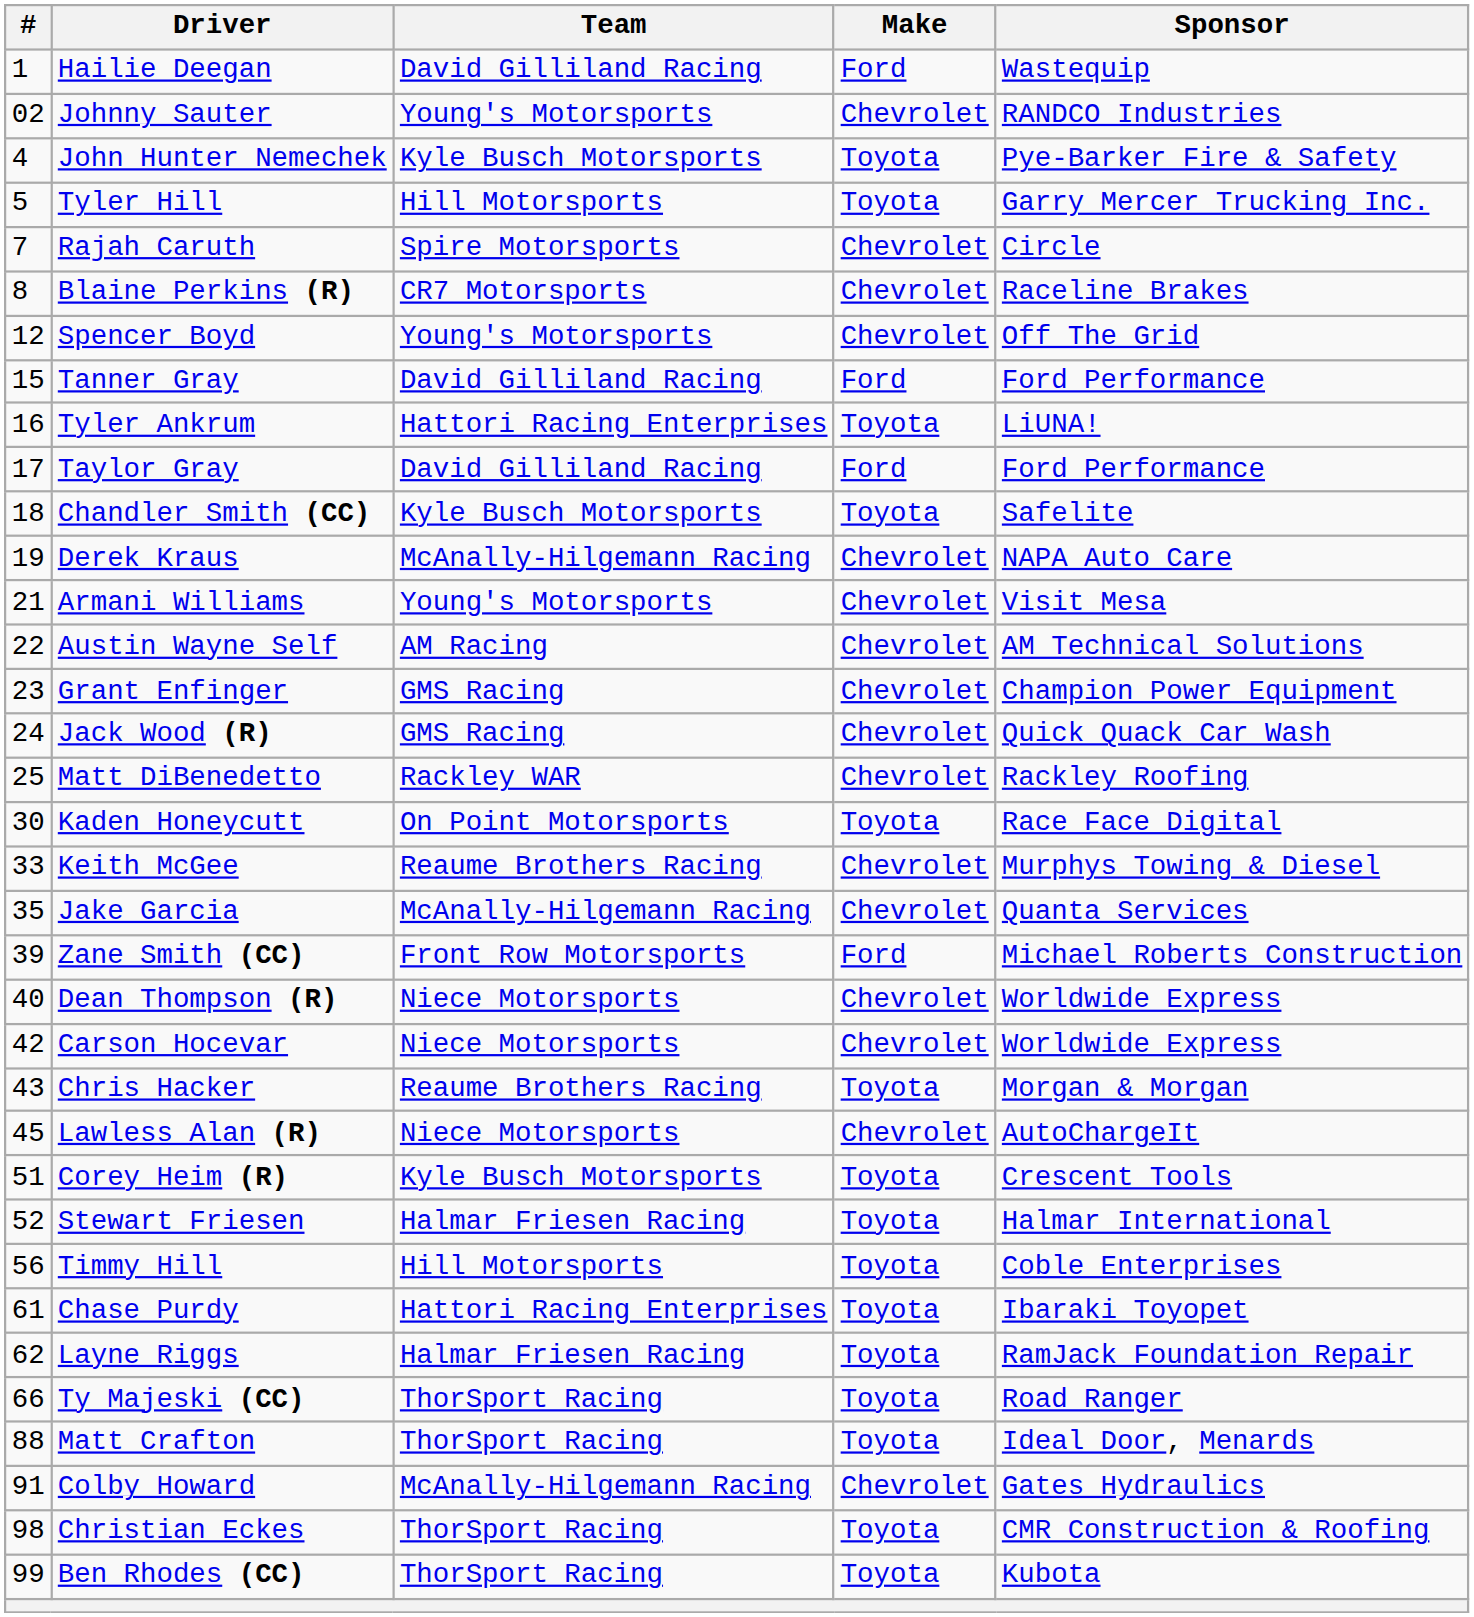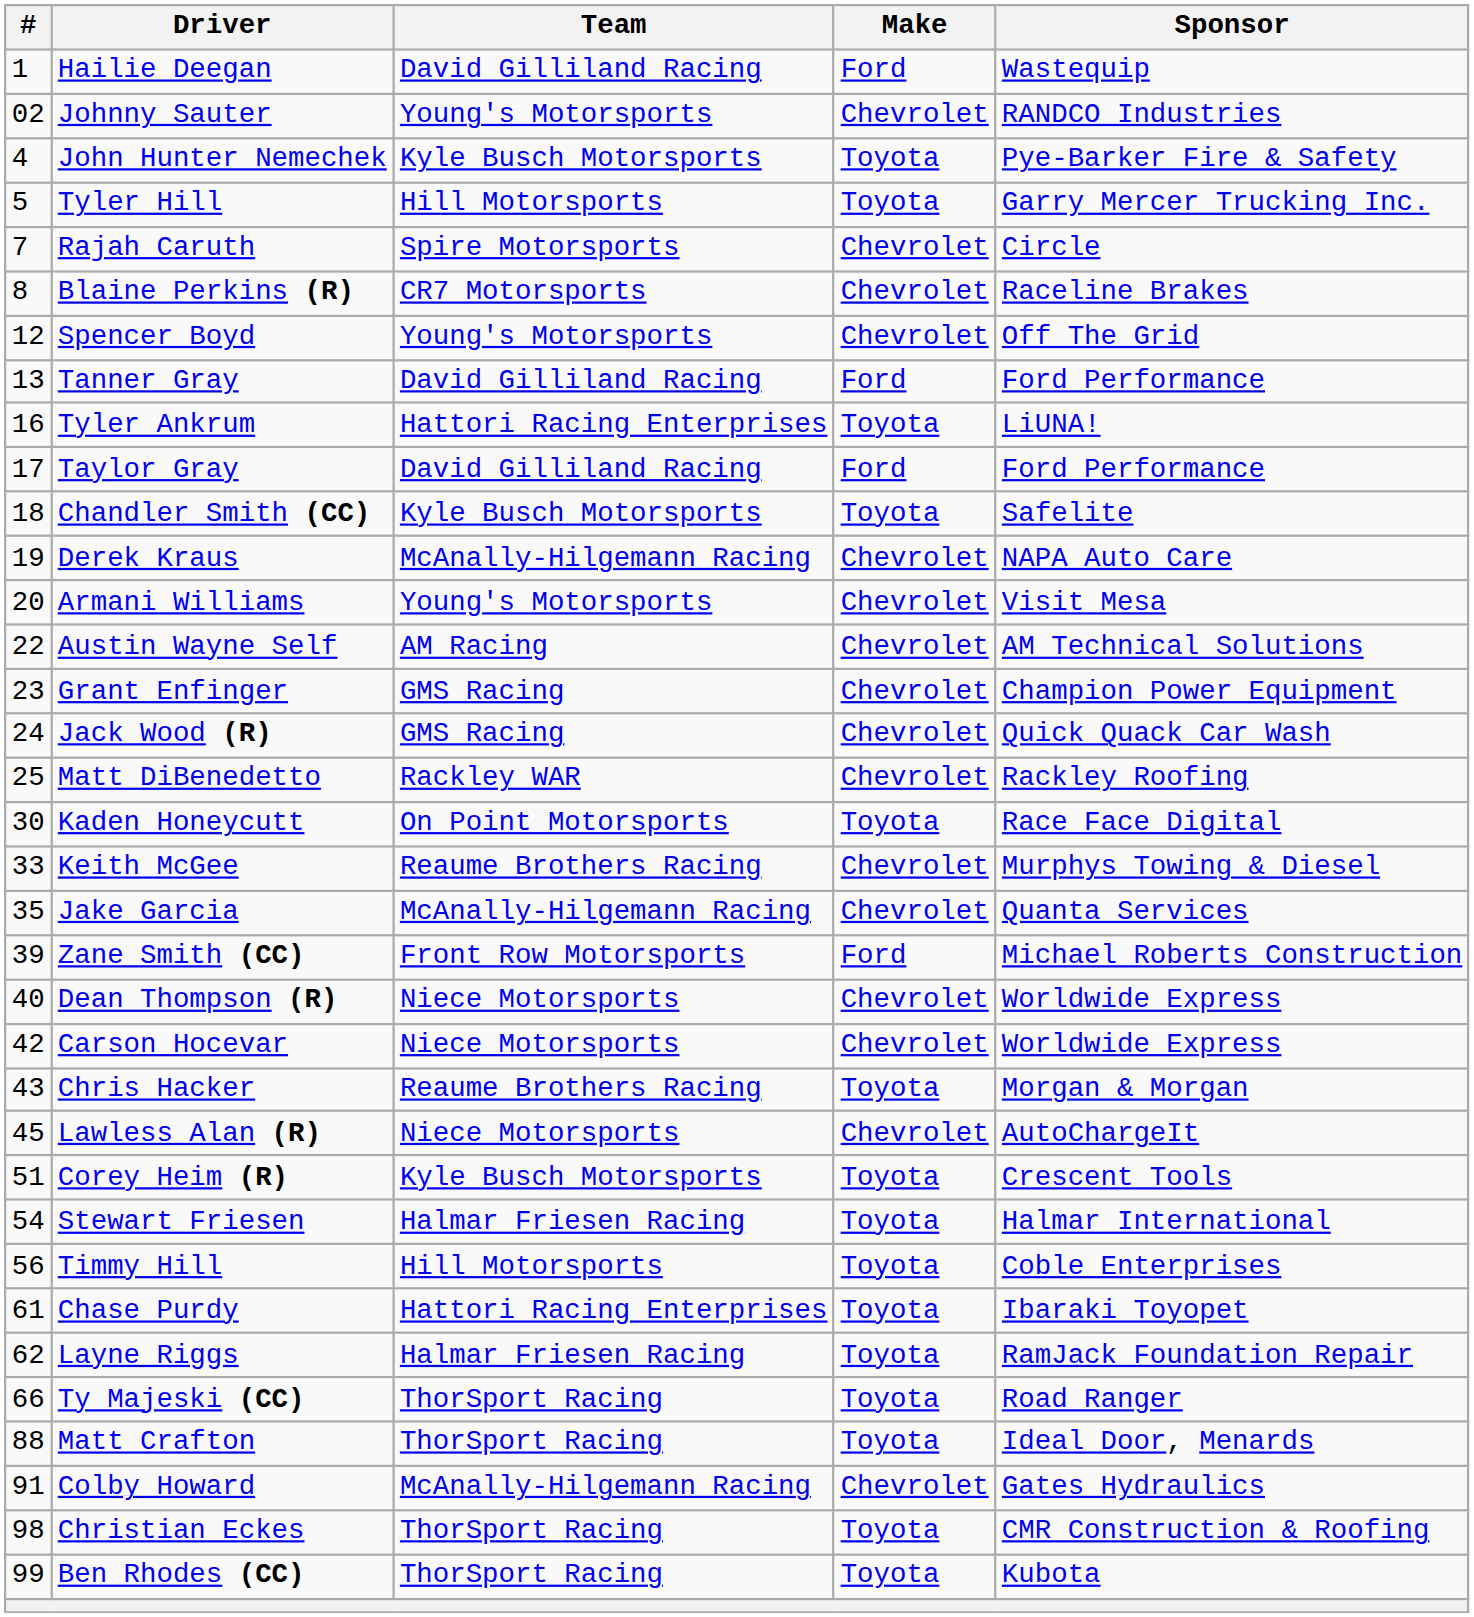Tanner Gray | #: 15 -> 13
Armani Williams | #: 21 -> 20
Stewart Friesen | #: 52 -> 54
